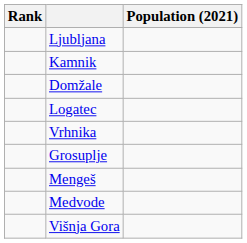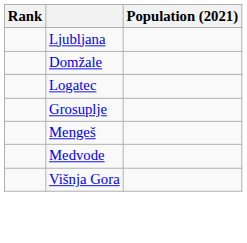- row: Kamnik
- row: Vrhnika
